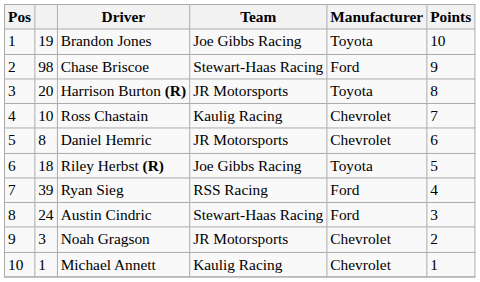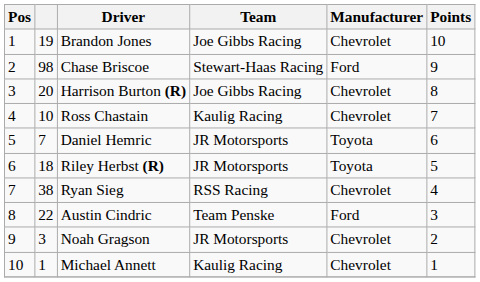Brandon Jones | Manufacturer: Toyota -> Chevrolet
Harrison Burton (R) | Team: JR Motorsports -> Joe Gibbs Racing
Harrison Burton (R) | Manufacturer: Toyota -> Chevrolet
Daniel Hemric | column 2: 8 -> 7
Daniel Hemric | Manufacturer: Chevrolet -> Toyota
Riley Herbst (R) | Team: Joe Gibbs Racing -> JR Motorsports
Ryan Sieg | column 2: 39 -> 38
Ryan Sieg | Manufacturer: Ford -> Chevrolet
Austin Cindric | column 2: 24 -> 22
Austin Cindric | Team: Stewart-Haas Racing -> Team Penske
